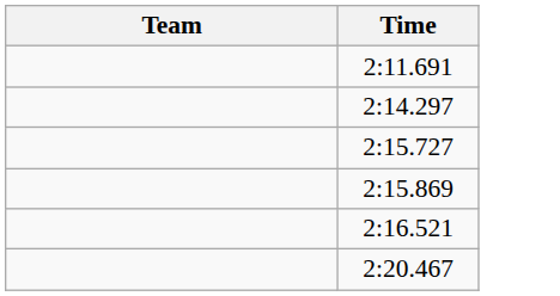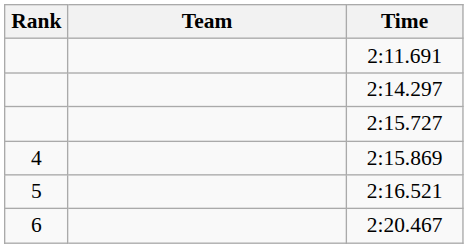+ column: Rank | 4 | 5 | 6
